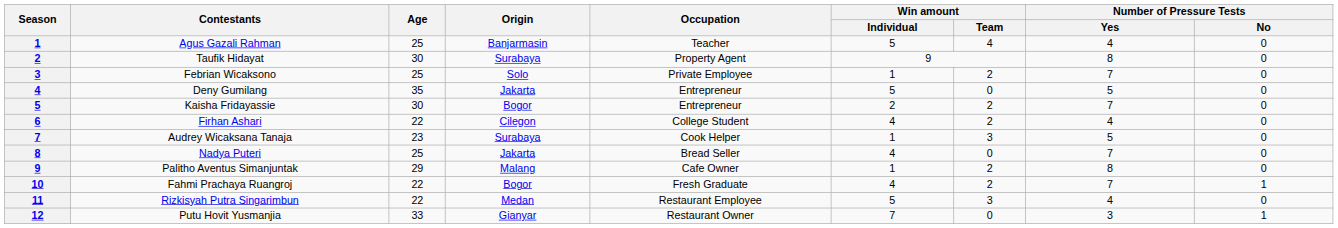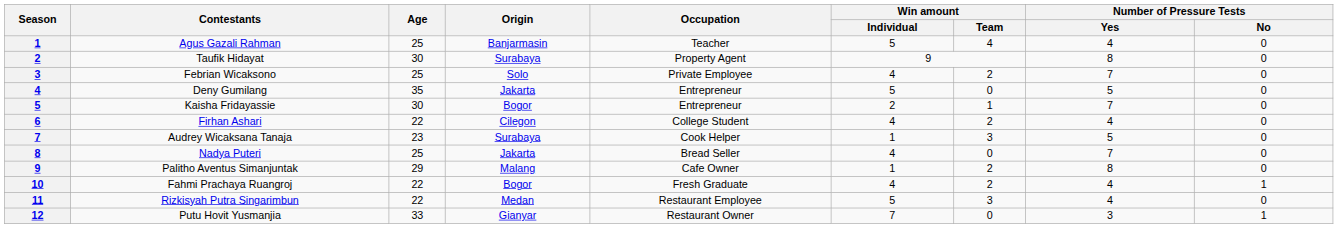Febrian Wicaksono | Win amount / Individual: 1 -> 4
Kaisha Fridayassie | Win amount / Team: 2 -> 1
Fahmi Prachaya Ruangroj | Number of Pressure Tests / Yes: 7 -> 4
